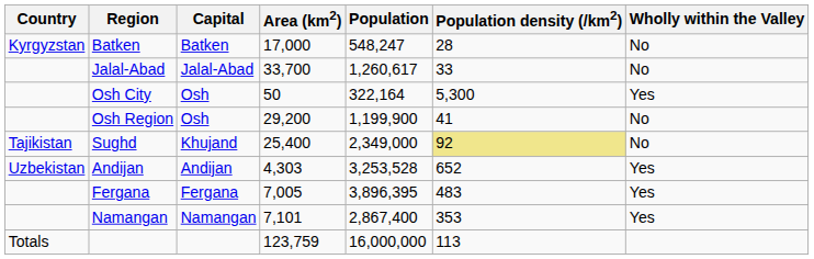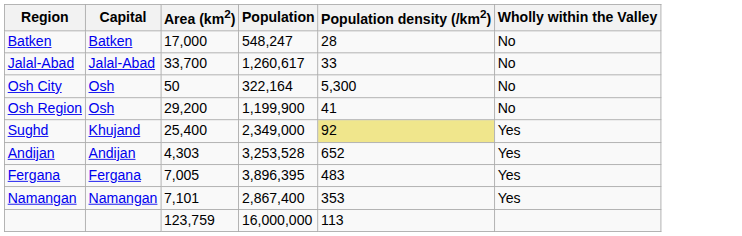- column: Country | Kyrgyzstan | Tajikistan | Uzbekistan | Totals
Osh City | Wholly within the Valley: Yes -> No
Sughd | Wholly within the Valley: No -> Yes
